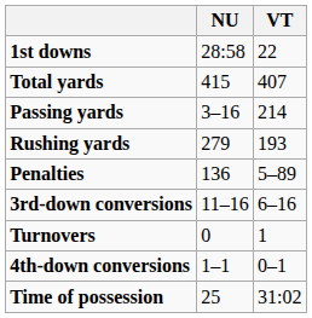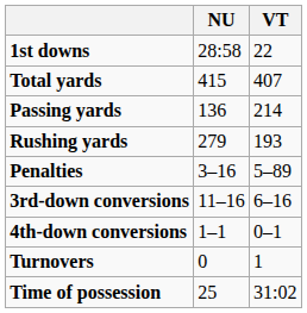Passing yards | NU: 3–16 -> 136
Penalties | NU: 136 -> 3–16
rows swapped: 4th-down conversions <-> Turnovers
